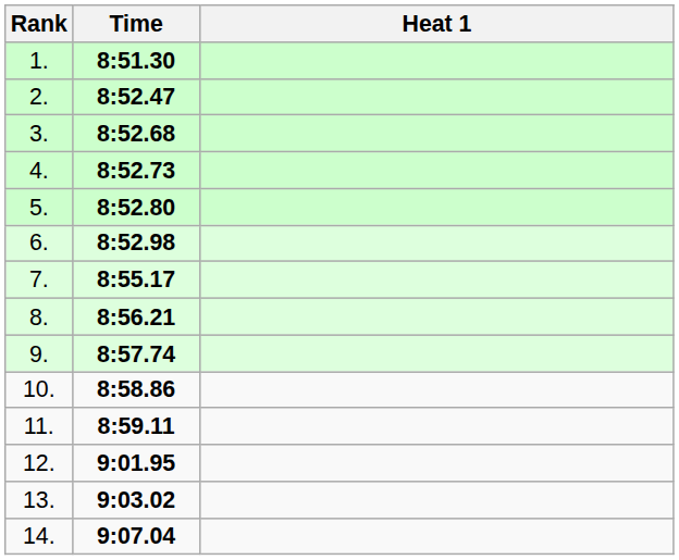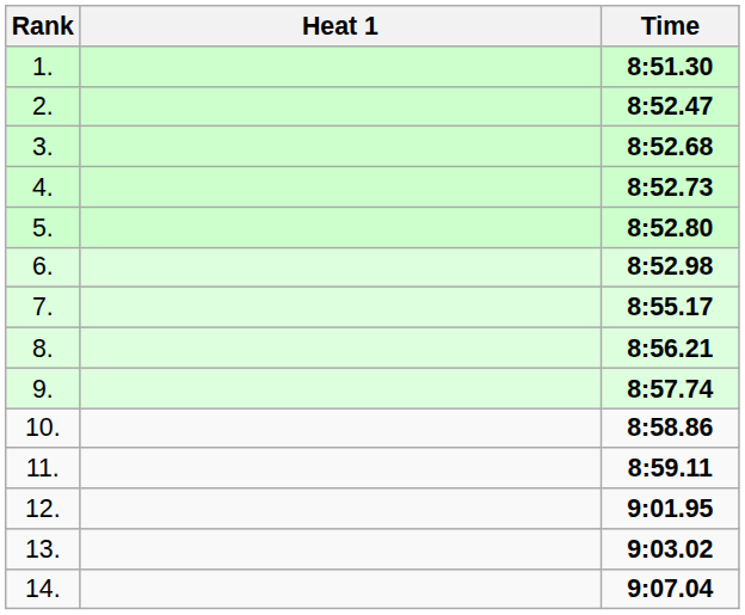columns swapped: Heat 1 <-> Time
